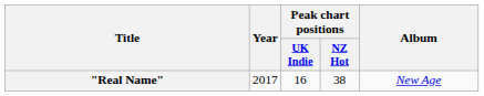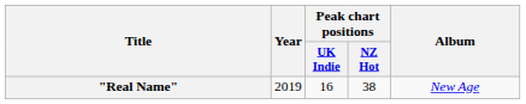"Real Name" | Year: 2017 -> 2019
